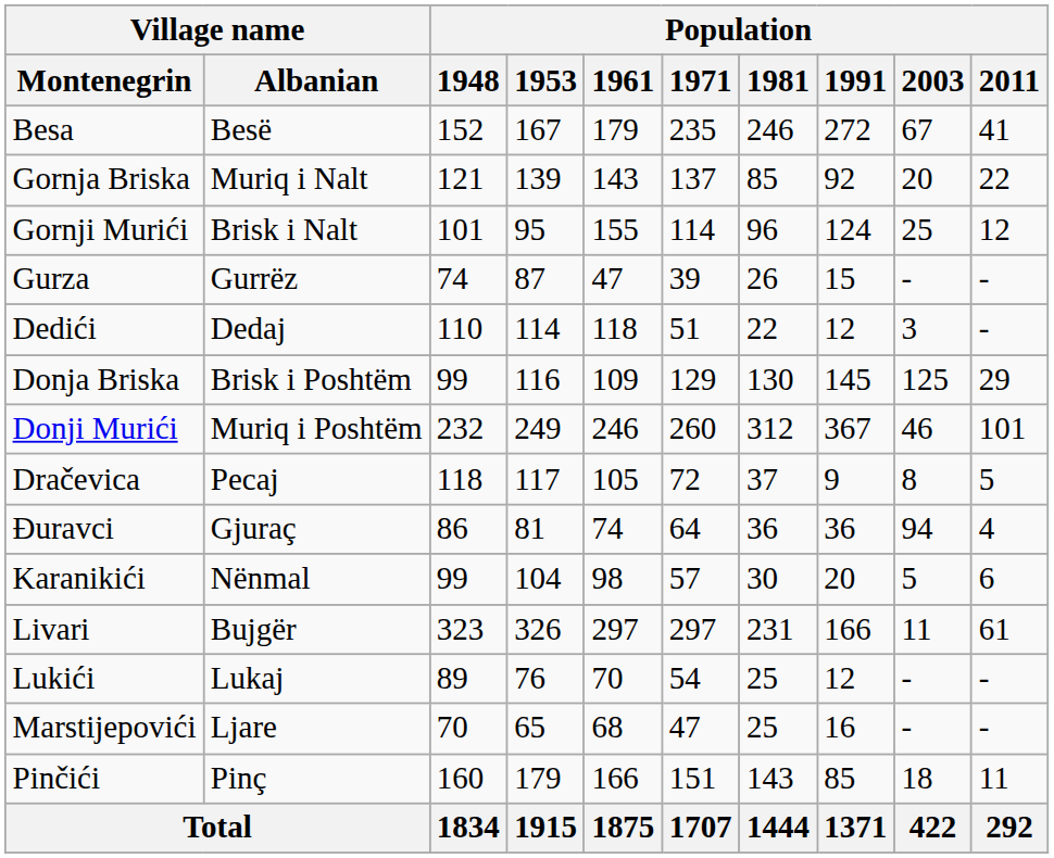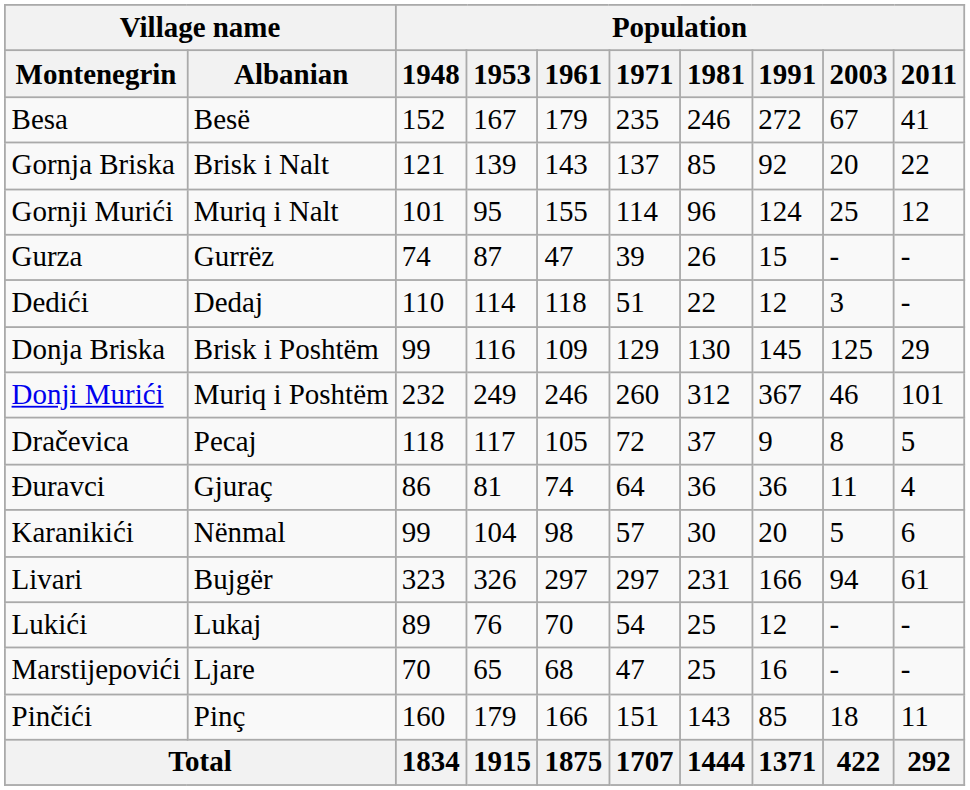Gornja Briska | Village name / Albanian: Muriq i Nalt -> Brisk i Nalt
Gornji Murići | Village name / Albanian: Brisk i Nalt -> Muriq i Nalt
Đuravci | Population / 2003: 94 -> 11
Livari | Population / 2003: 11 -> 94
